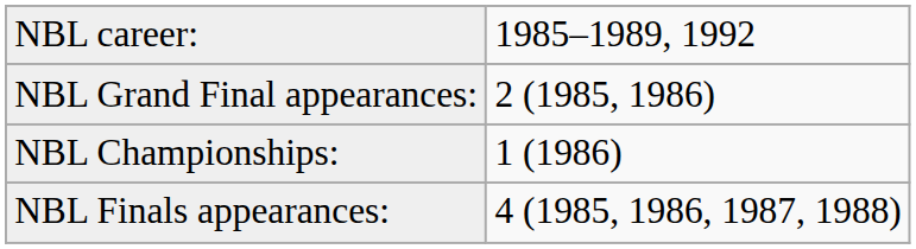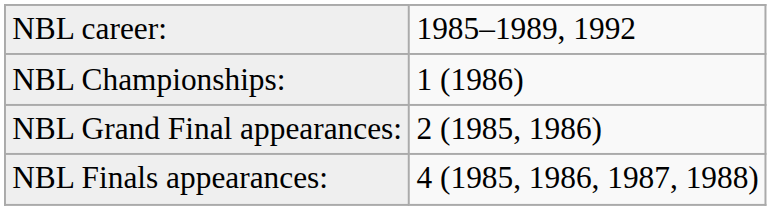rows swapped: NBL Grand Final appearances: <-> NBL Championships:
